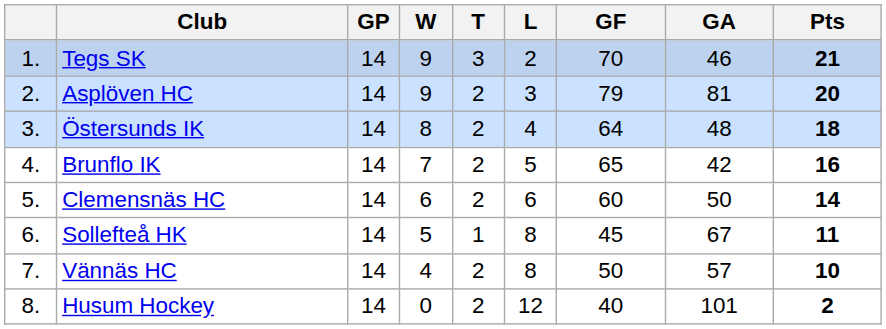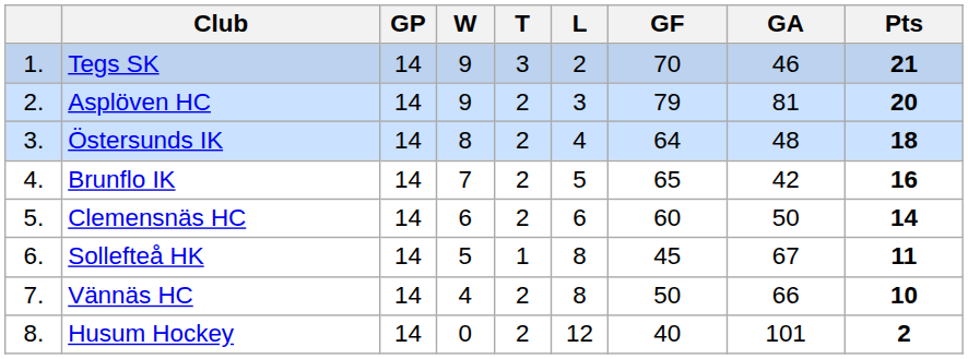Vännäs HC | GA: 57 -> 66
